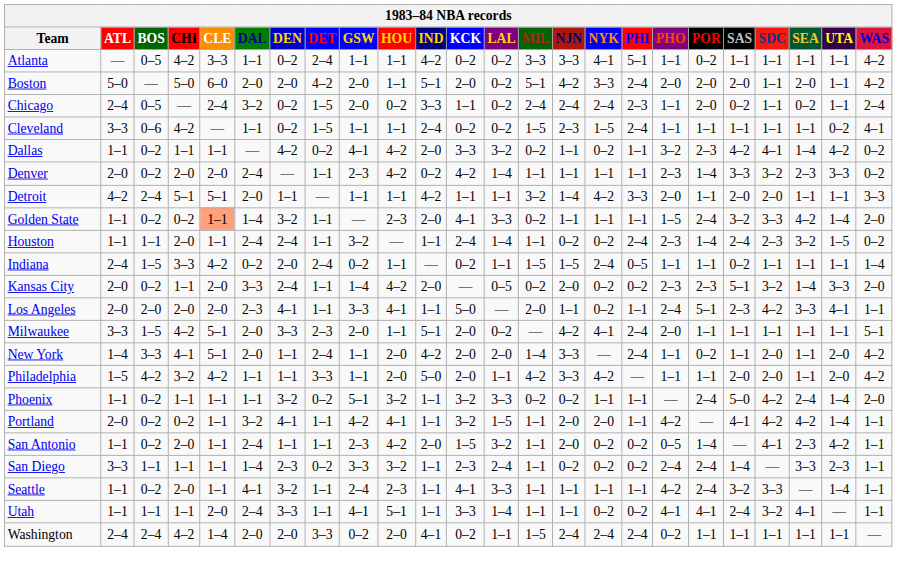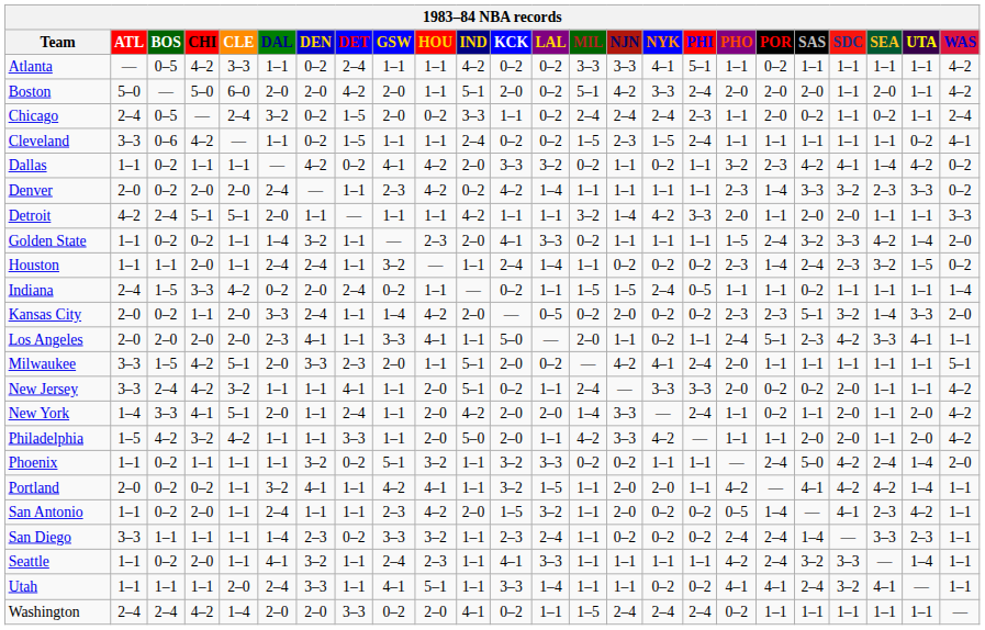Golden State | CLE: lightsalmon background -> no background
Houston | PHI: 2–4 -> 0–2
+ row: New Jersey | 3–3 | 2–4 | 4–2 | 3–2 | 1–1 | 1–1 | 4–1 | 1–1 | 2–0 | 5–1 | 0–2 | 1–1 | 2–4 | — | 3–3 | 3–3 | 2–0 | 0–2 | 0–2 | 2–0 | 1–1 | 1–1 | 4–2
